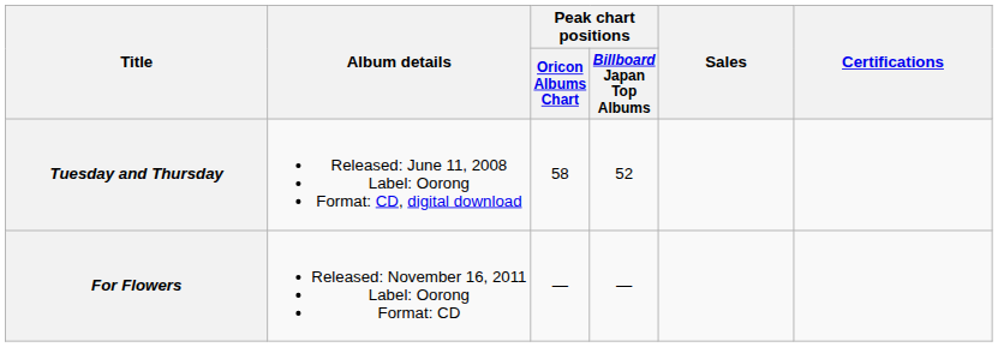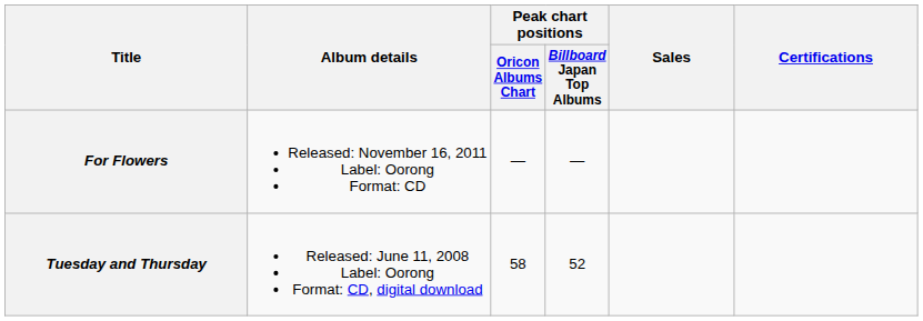rows swapped: Tuesday and Thursday <-> For Flowers
